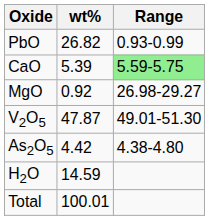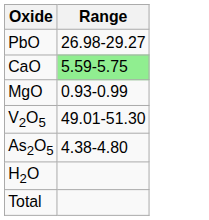- column: wt% | 26.82 | 5.39 | 0.92 | 47.87 | 4.42 | 14.59 | 100.01
PbO | Range: 0.93-0.99 -> 26.98-29.27
MgO | Range: 26.98-29.27 -> 0.93-0.99
